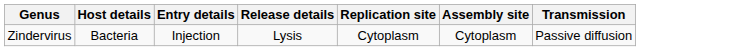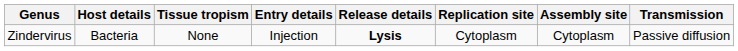+ column: Tissue tropism | None
Zindervirus | Release details: normal -> bold
